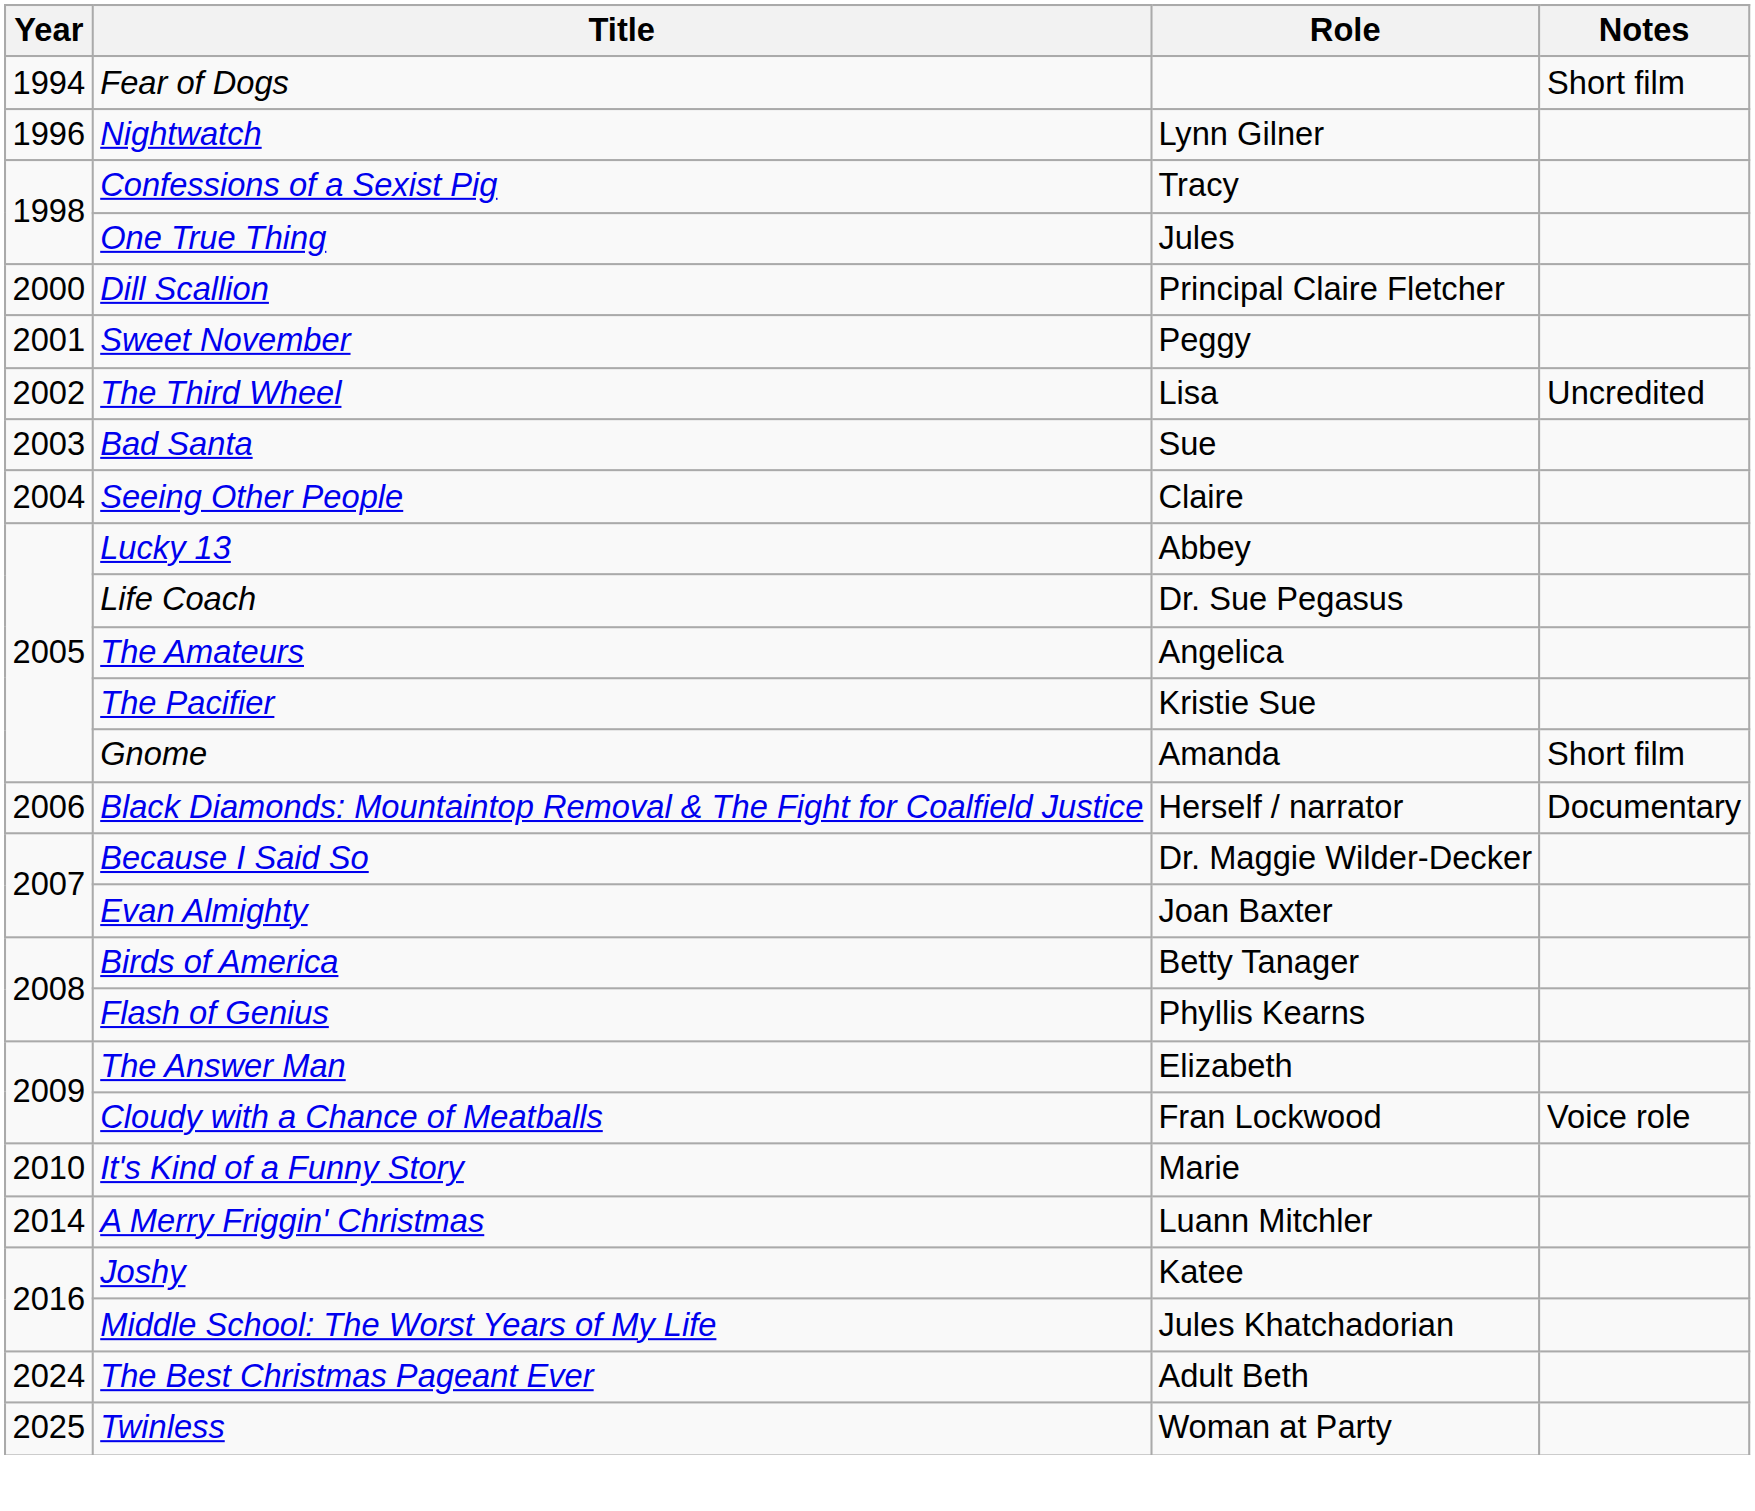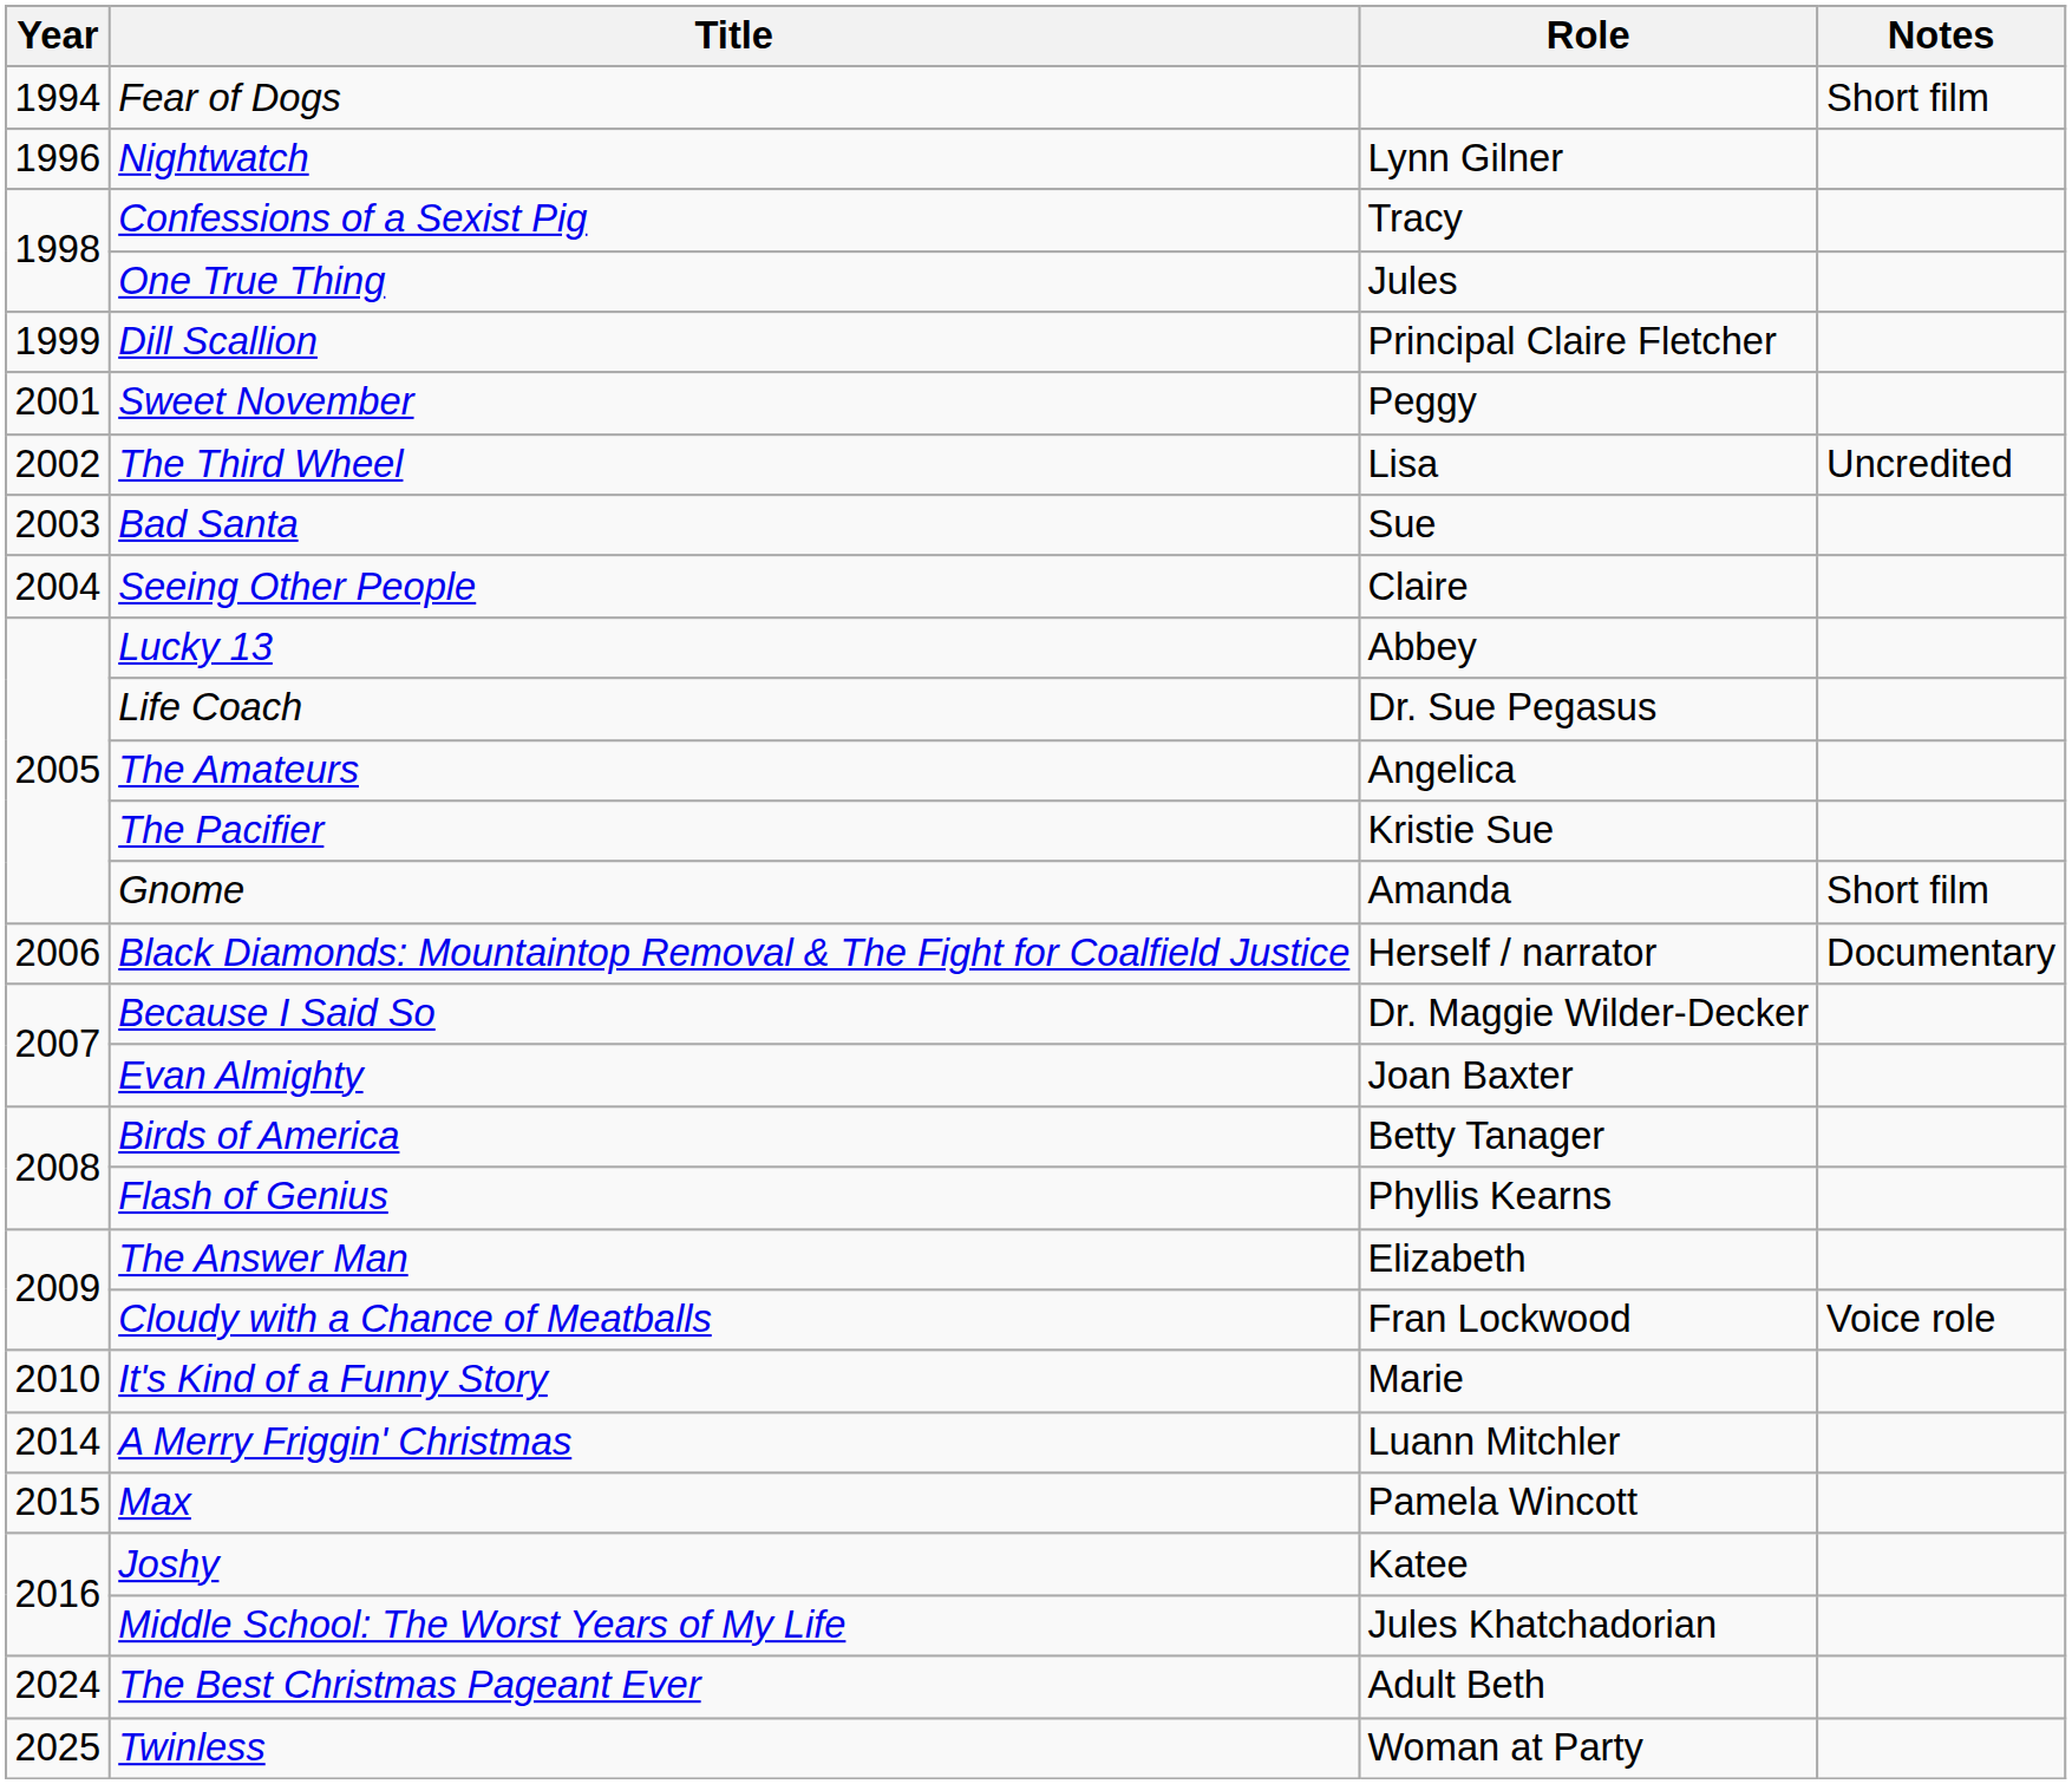Dill Scallion | Year: 2000 -> 1999
+ row: 2015 | Max | Pamela Wincott
